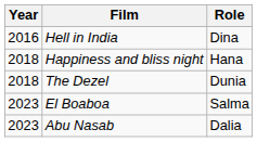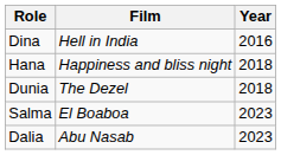columns swapped: Year <-> Role
